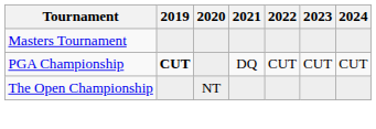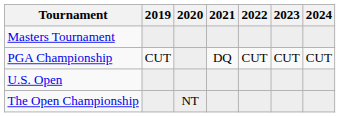PGA Championship | 2019: bold -> normal
+ row: U.S. Open
